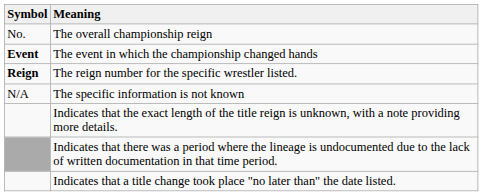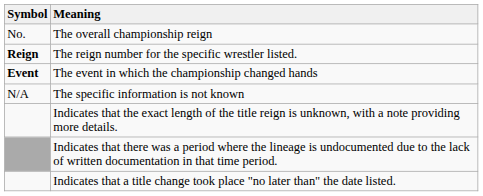rows swapped: The reign number for the specific wrestler listed. <-> The event in which the championship changed hands
